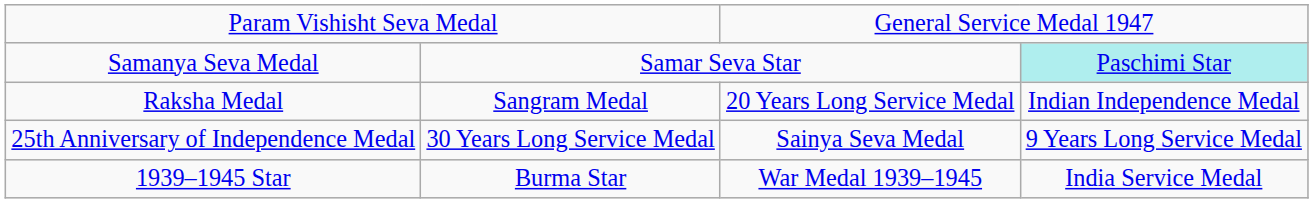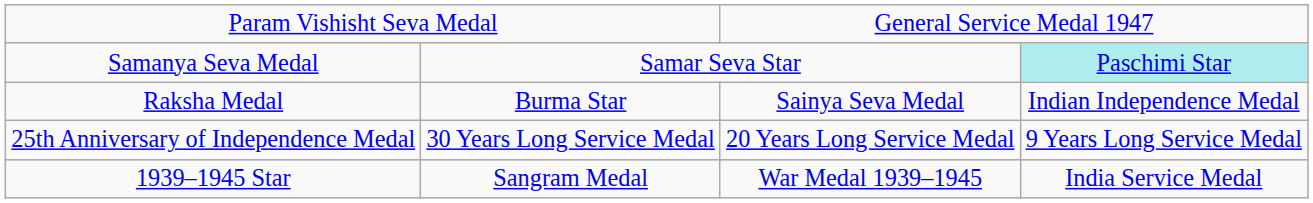Raksha Medal | column 2: Sangram Medal -> Burma Star
Raksha Medal | column 3: 20 Years Long Service Medal -> Sainya Seva Medal
25th Anniversary of Independence Medal | column 3: Sainya Seva Medal -> 20 Years Long Service Medal
1939–1945 Star | column 2: Burma Star -> Sangram Medal
